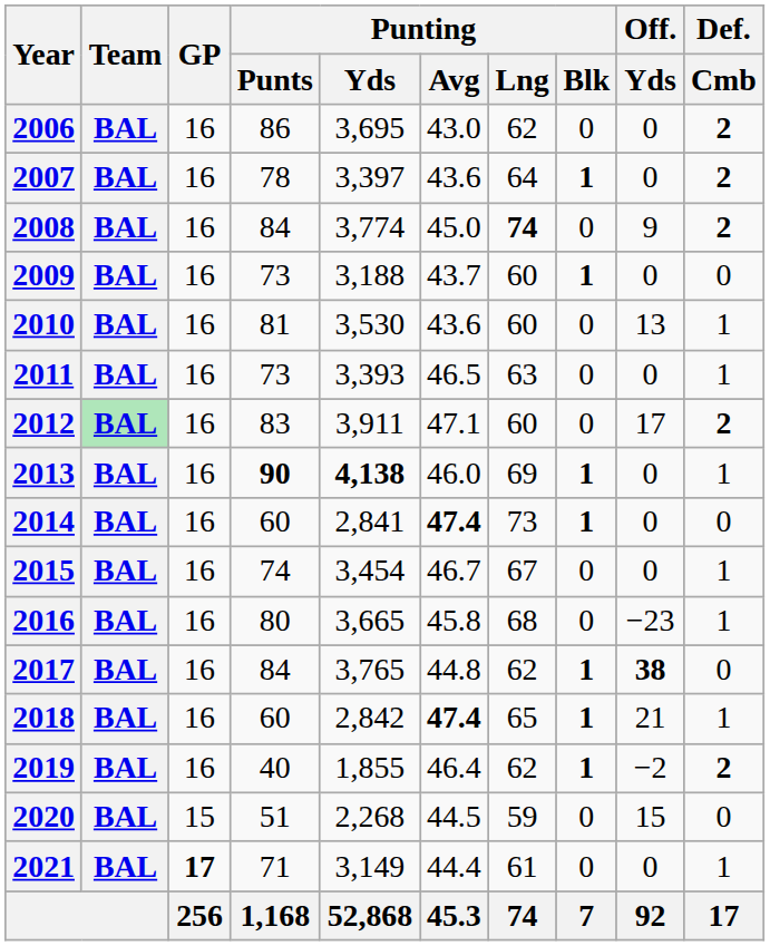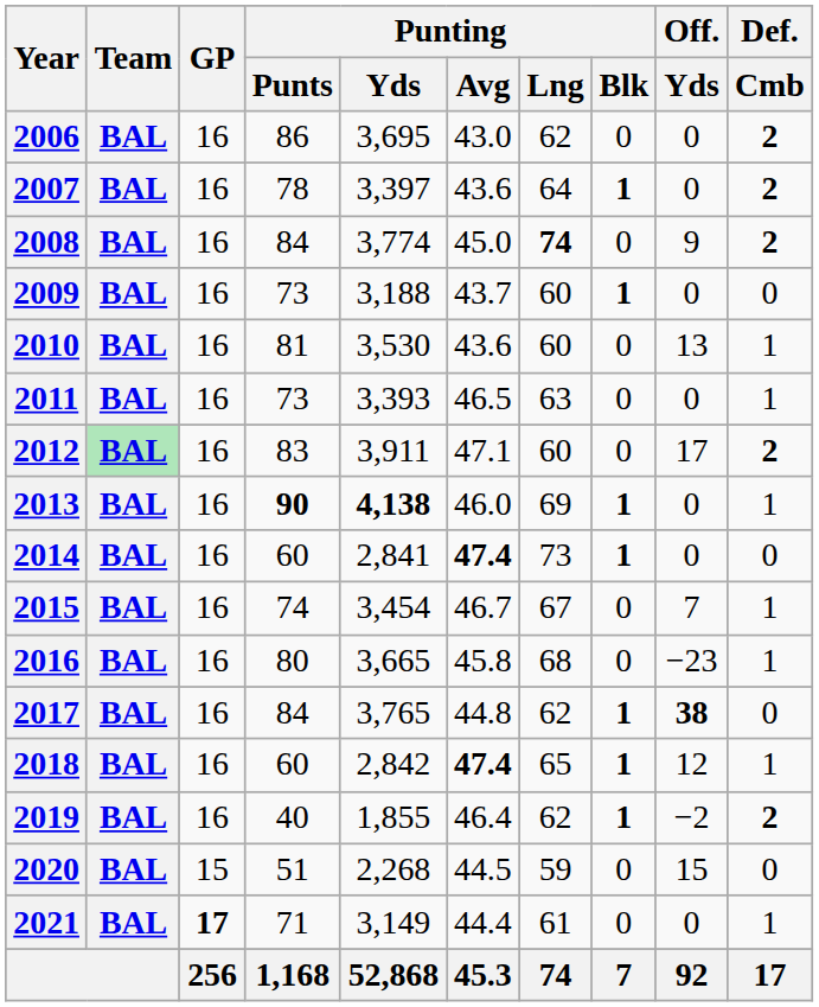2015 | Off. / Yds: 0 -> 7
2018 | Off. / Yds: 21 -> 12
